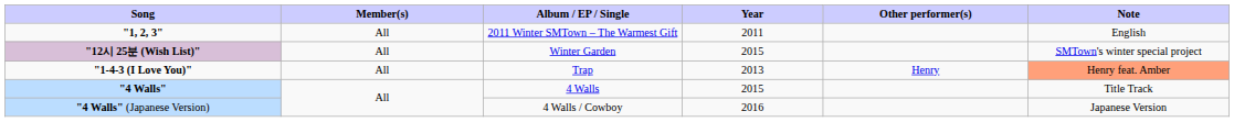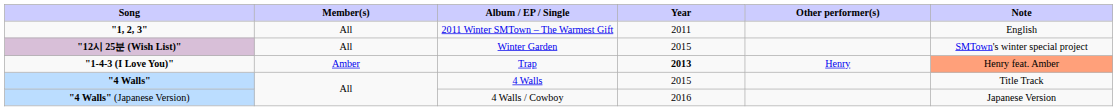"1-4-3 (I Love You)" | Member(s): All -> Amber
"1-4-3 (I Love You)" | Year: normal -> bold
